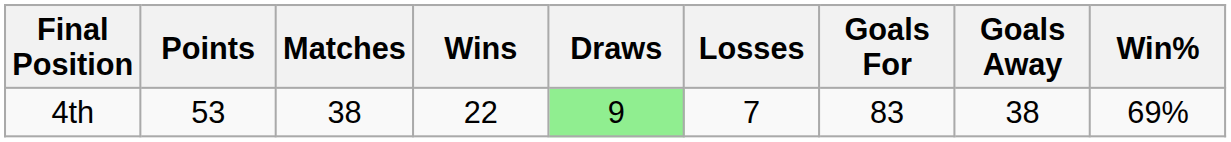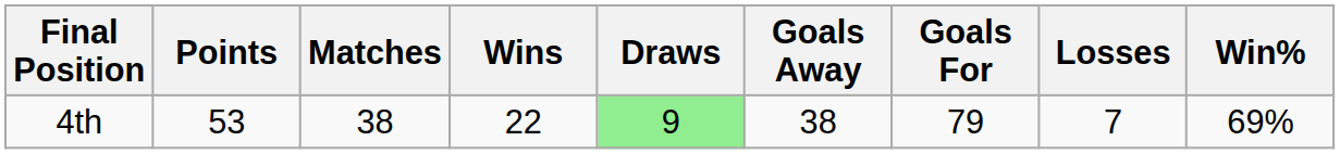columns swapped: Losses <-> Goals Away
4th | Goals For: 83 -> 79
